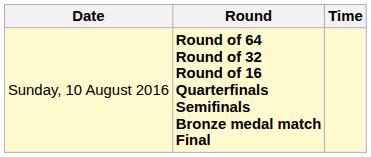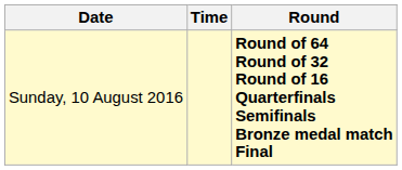columns swapped: Time <-> Round
